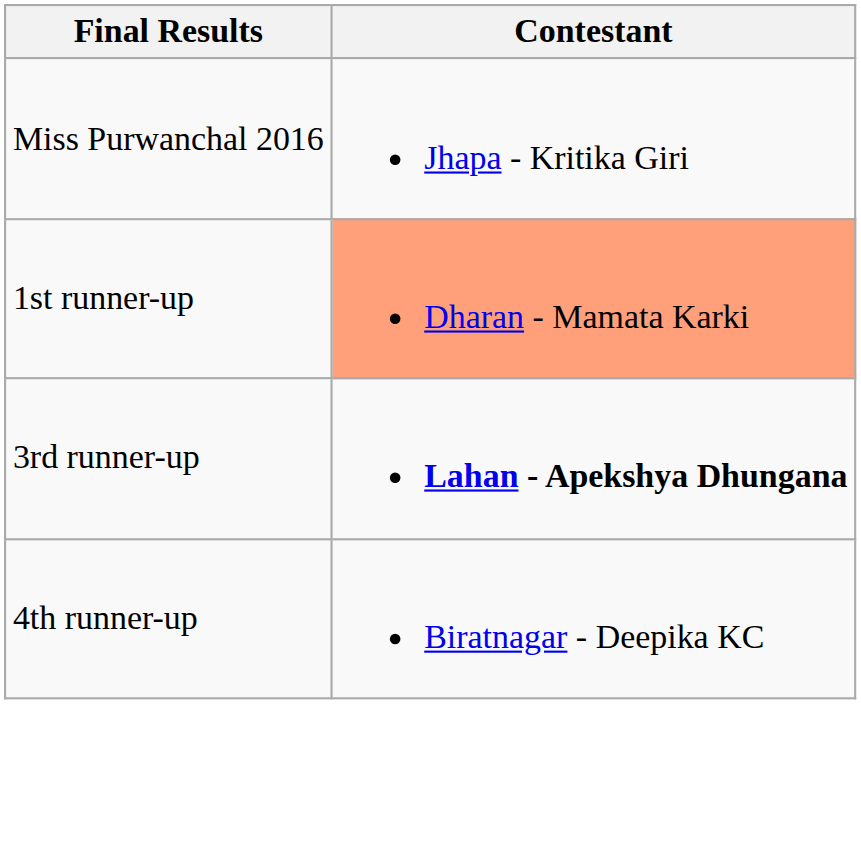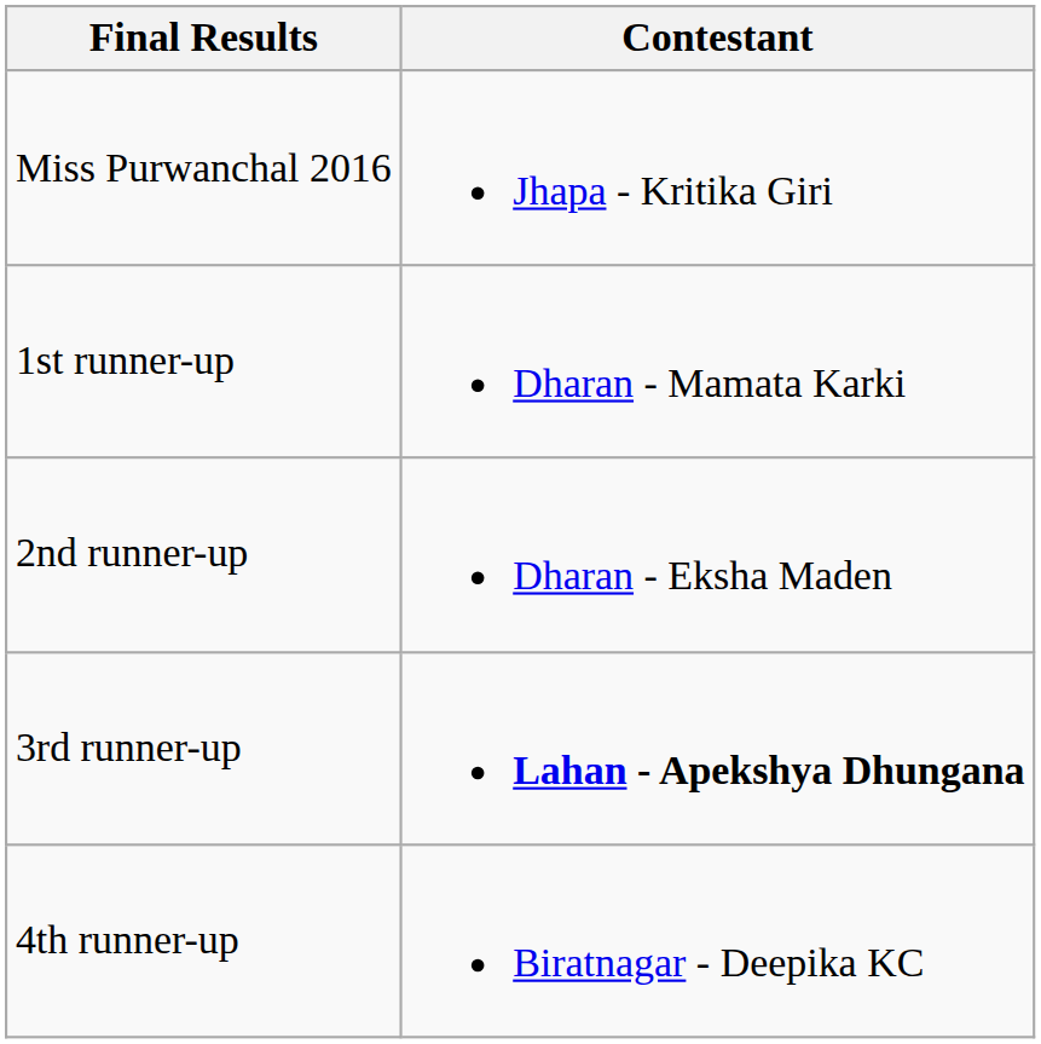1st runner-up | Contestant: lightsalmon background -> no background
+ row: 2nd runner-up | Dharan - Eksha Maden
